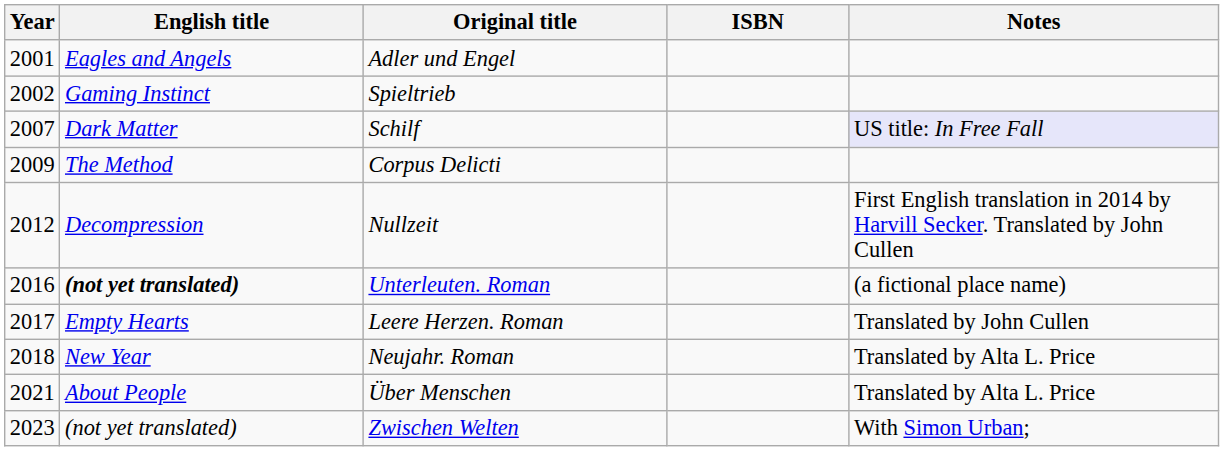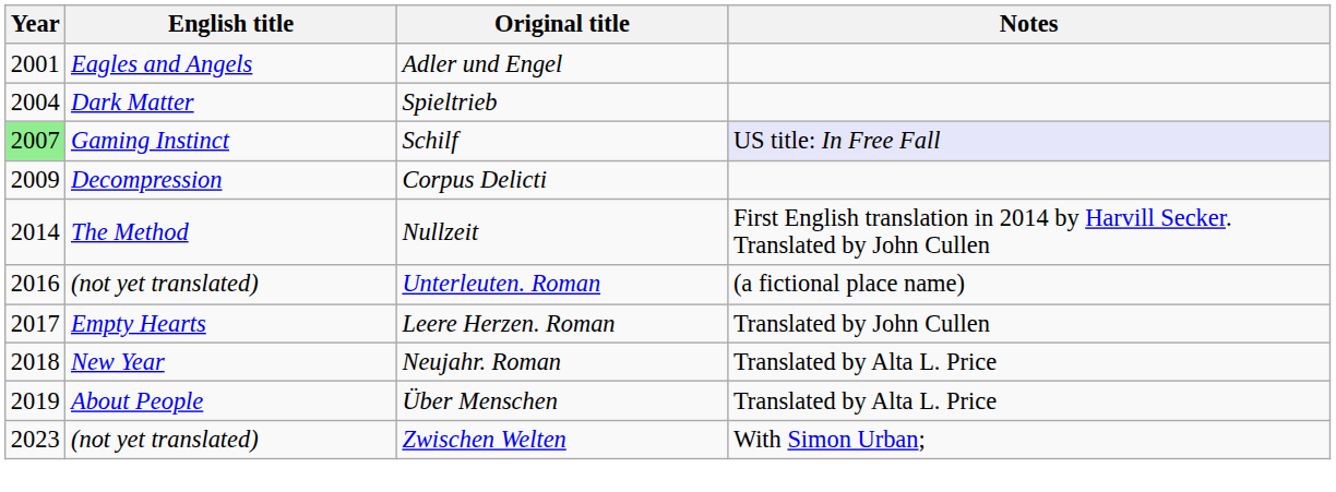- column: ISBN
Spieltrieb | Year: 2002 -> 2004
Spieltrieb | English title: Gaming Instinct -> Dark Matter
Schilf | Year: no background -> lightgreen background
Schilf | English title: Dark Matter -> Gaming Instinct
Corpus Delicti | English title: The Method -> Decompression
Nullzeit | Year: 2012 -> 2014
Nullzeit | English title: Decompression -> The Method
Unterleuten. Roman | English title: bold -> normal
Über Menschen | Year: 2021 -> 2019
